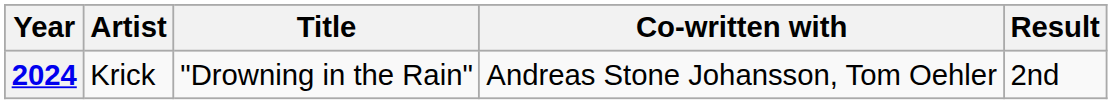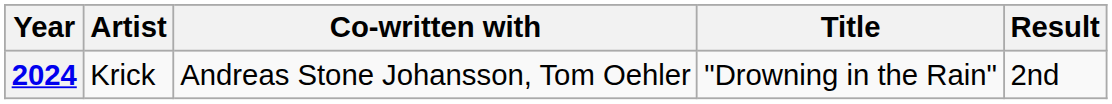columns swapped: Title <-> Co-written with
